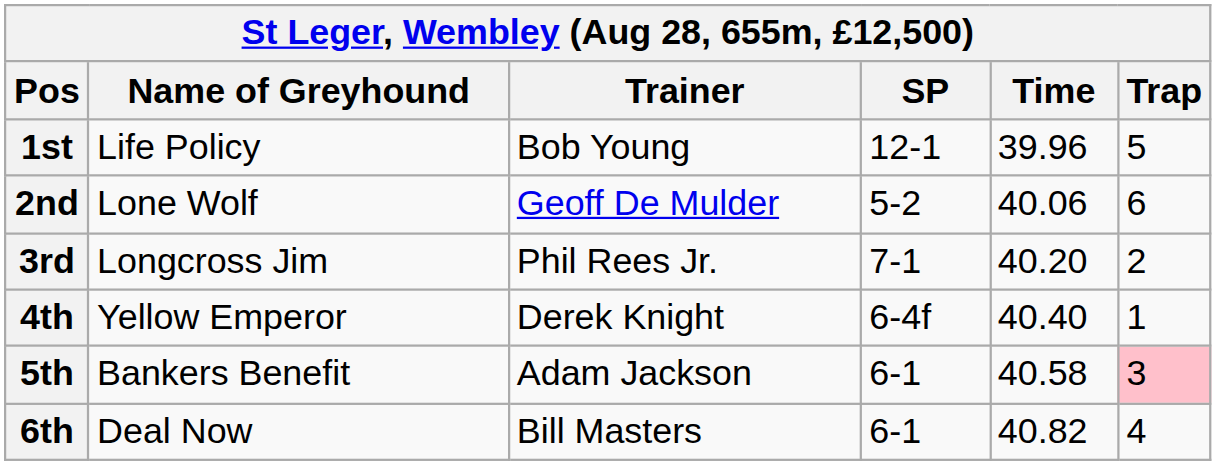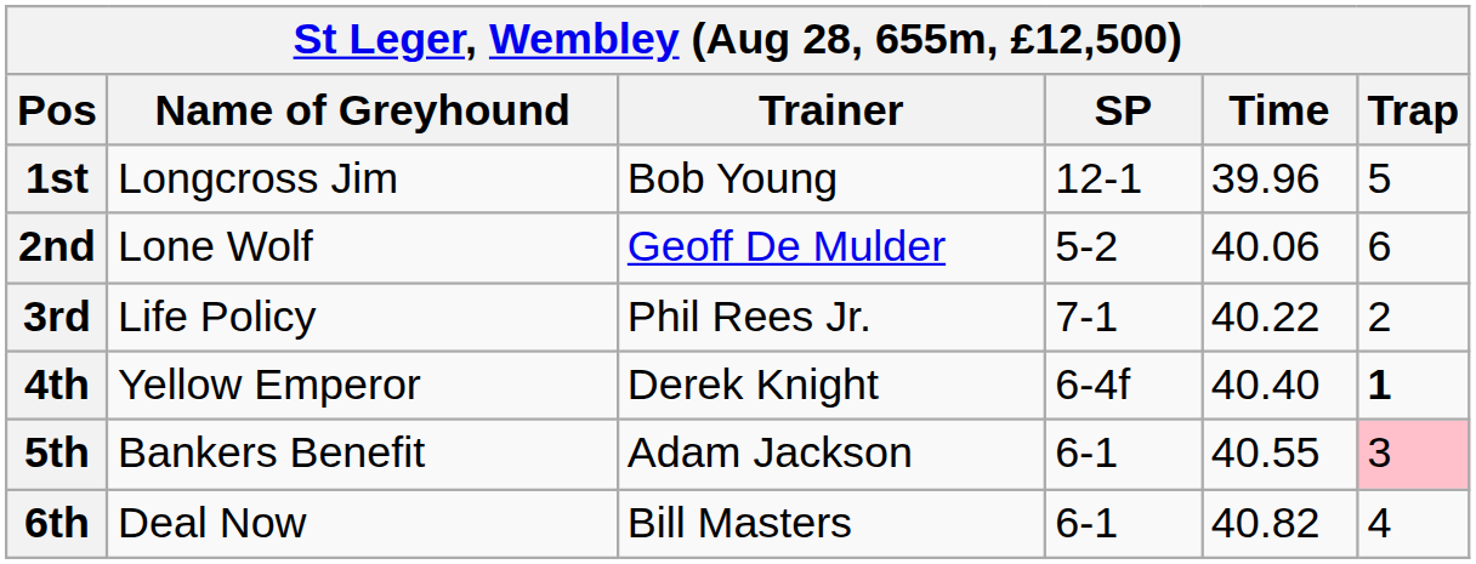1st | Name of Greyhound: Life Policy -> Longcross Jim
3rd | Name of Greyhound: Longcross Jim -> Life Policy
3rd | Time: 40.20 -> 40.22
4th | Trap: normal -> bold
5th | Time: 40.58 -> 40.55
